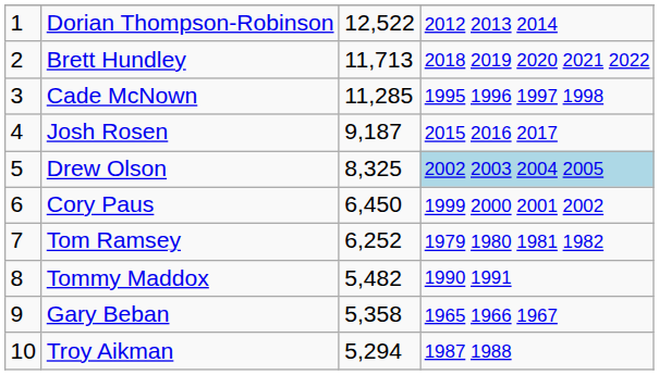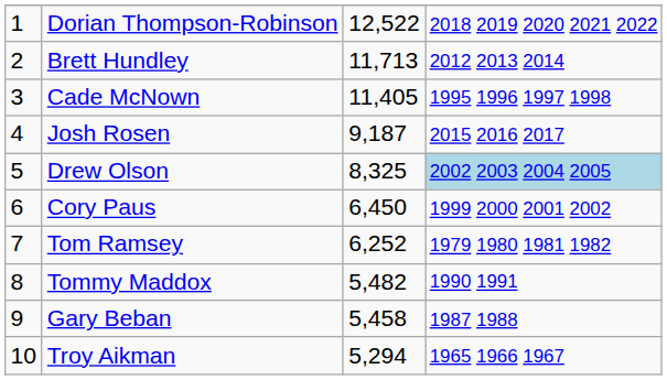Dorian Thompson-Robinson | column 4: 2012 2013 2014 -> 2018 2019 2020 2021 2022
Brett Hundley | column 4: 2018 2019 2020 2021 2022 -> 2012 2013 2014
Cade McNown | column 3: 11,285 -> 11,405
Gary Beban | column 3: 5,358 -> 5,458
Gary Beban | column 4: 1965 1966 1967 -> 1987 1988
Troy Aikman | column 4: 1987 1988 -> 1965 1966 1967
